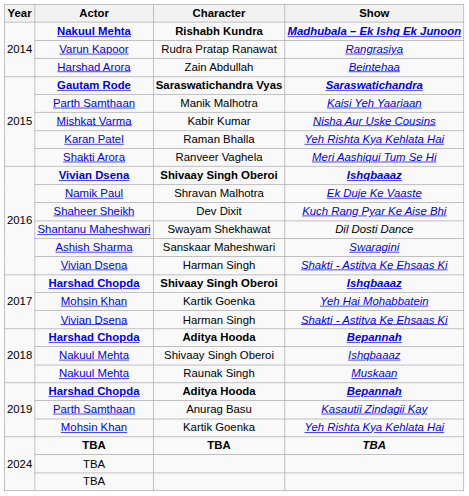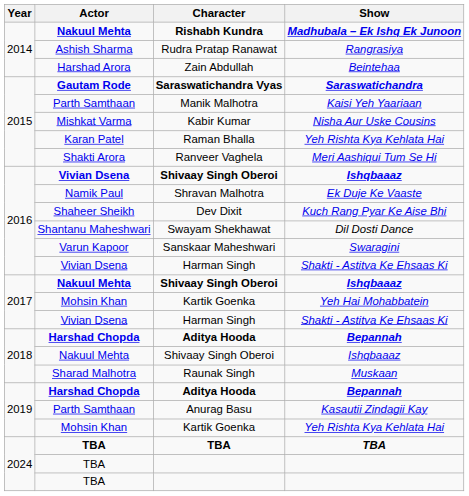Rudra Pratap Ranawat | Actor: Varun Kapoor -> Ashish Sharma
Sanskaar Maheshwari | Actor: Ashish Sharma -> Varun Kapoor
2017 / Shivaay Singh Oberoi | Actor: Harshad Chopda -> Nakuul Mehta
Raunak Singh | Actor: Nakuul Mehta -> Sharad Malhotra
